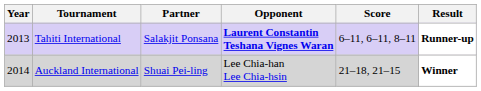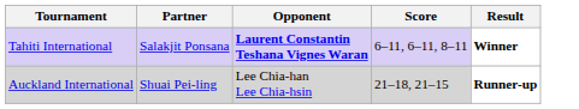- column: Year | 2013 | 2014
Tahiti International | Result: Runner-up -> Winner
Auckland International | Result: Winner -> Runner-up
